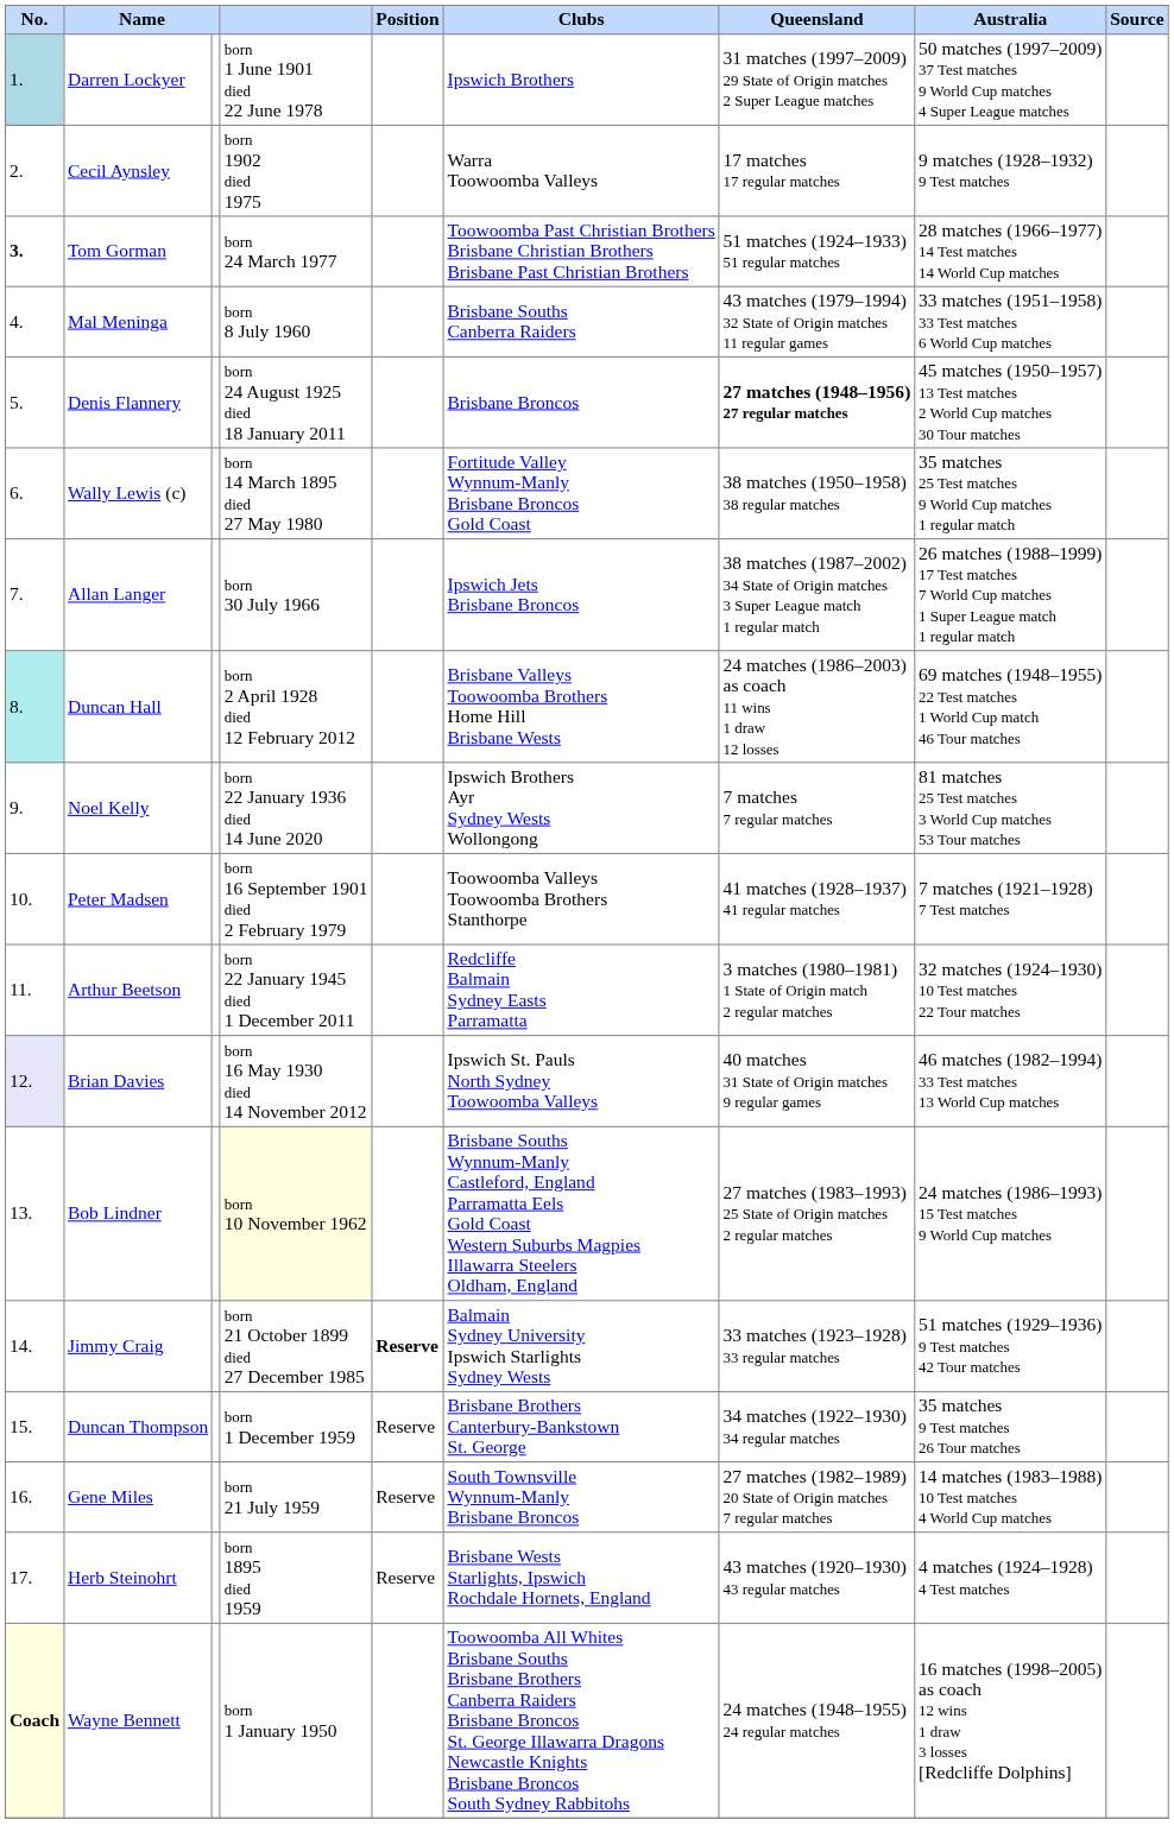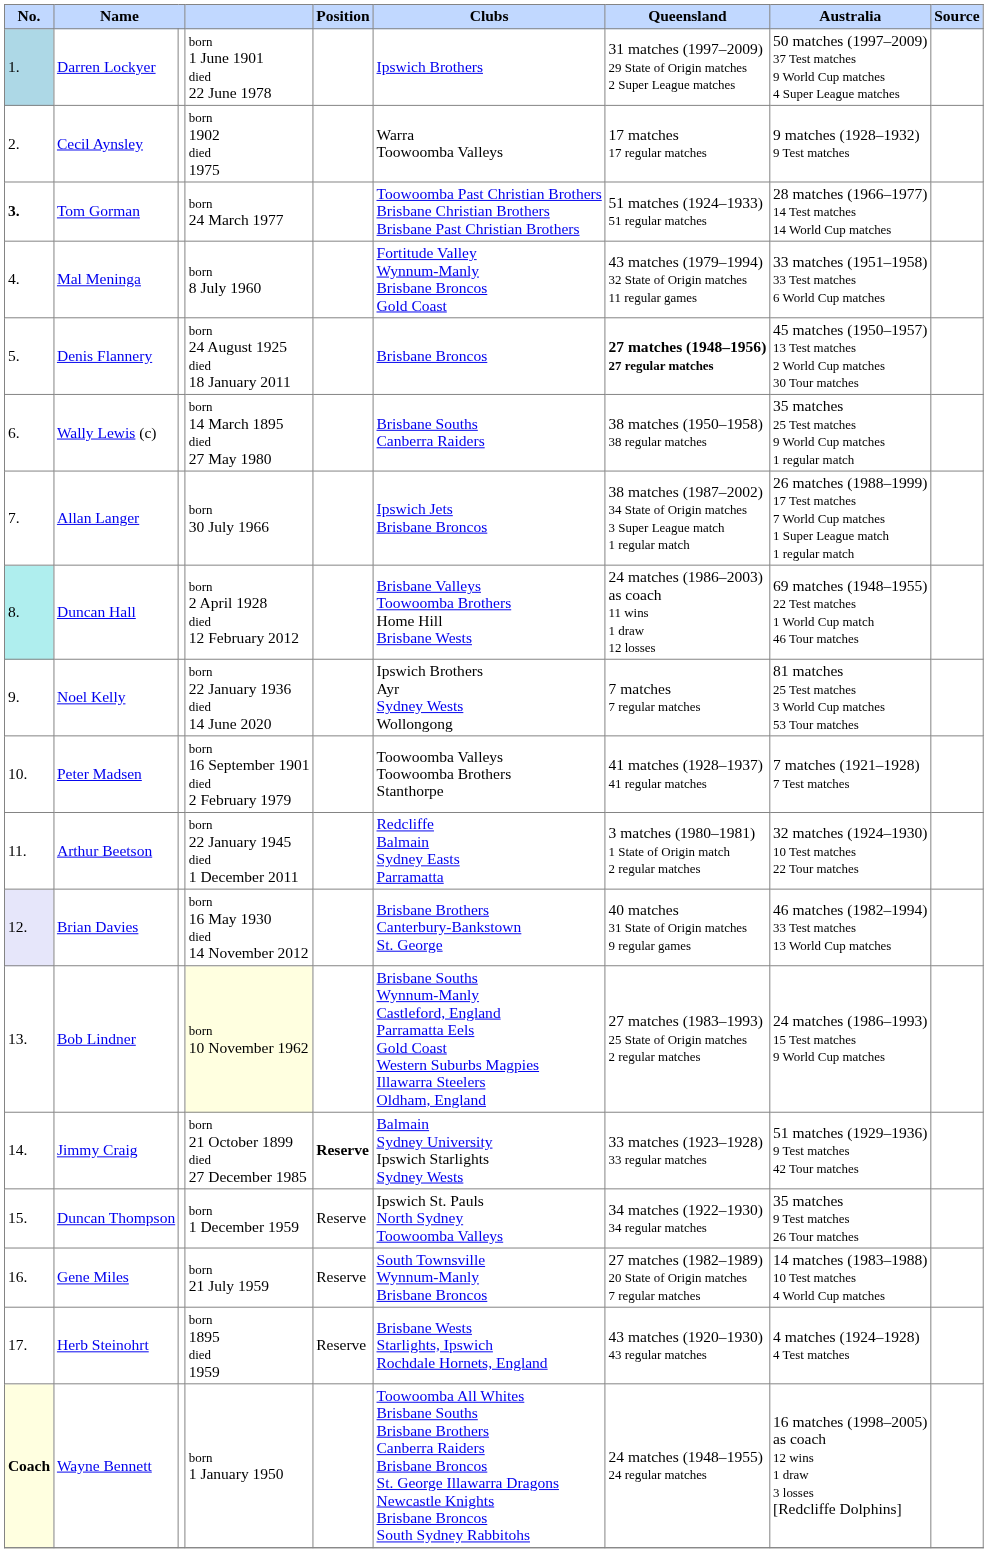Mal Meninga | Clubs: Brisbane Souths Canberra Raiders -> Fortitude Valley Wynnum-Manly Brisbane Broncos Gold Coast
Wally Lewis (c) | Clubs: Fortitude Valley Wynnum-Manly Brisbane Broncos Gold Coast -> Brisbane Souths Canberra Raiders
Brian Davies | Clubs: Ipswich St. Pauls North Sydney Toowoomba Valleys -> Brisbane Brothers Canterbury-Bankstown St. George
Duncan Thompson | Clubs: Brisbane Brothers Canterbury-Bankstown St. George -> Ipswich St. Pauls North Sydney Toowoomba Valleys
